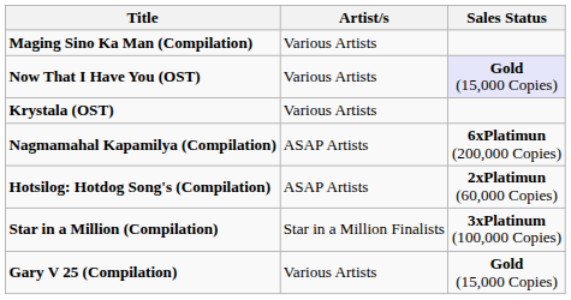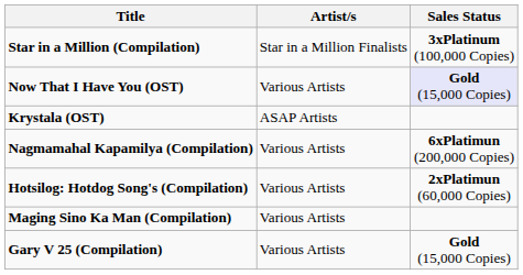rows swapped: Star in a Million (Compilation) <-> Maging Sino Ka Man (Compilation)
Krystala (OST) | Artist/s: Various Artists -> ASAP Artists
Nagmamahal Kapamilya (Compilation) | Artist/s: ASAP Artists -> Various Artists
Hotsilog: Hotdog Song's (Compilation) | Artist/s: ASAP Artists -> Various Artists
